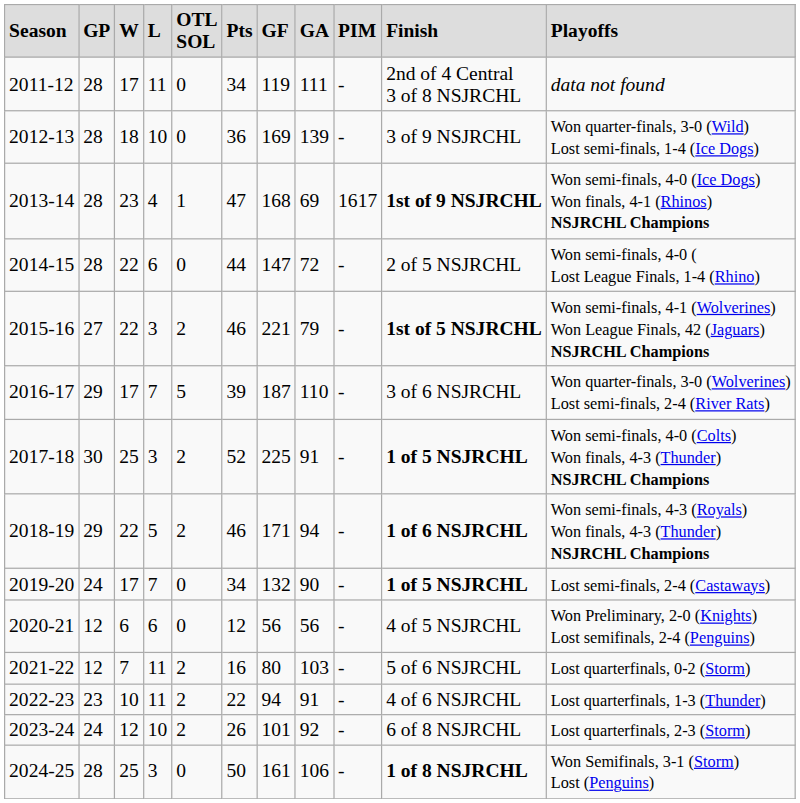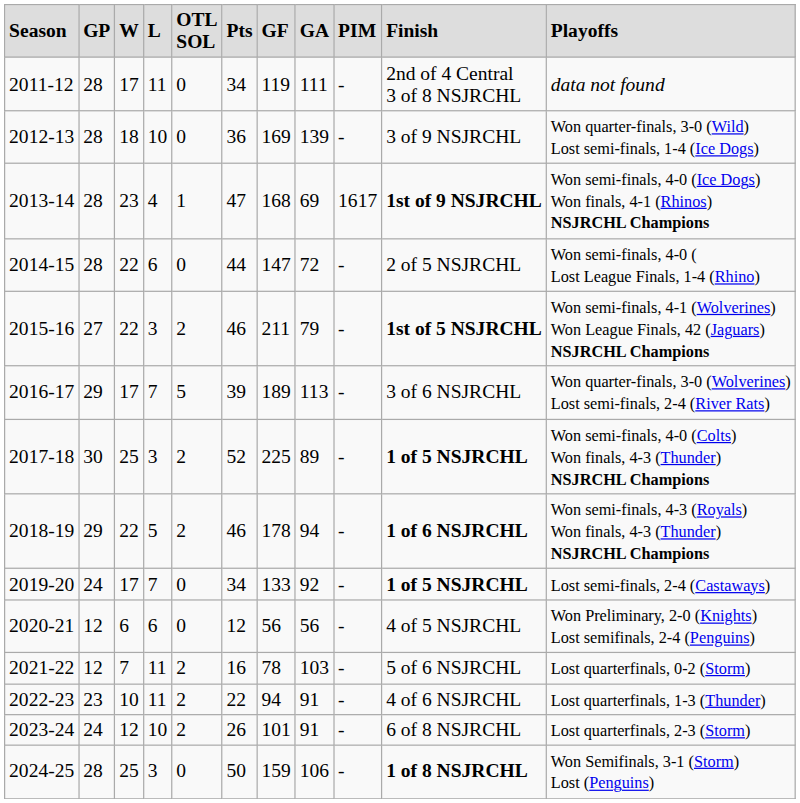2015-16 | column 7: 221 -> 211
2016-17 | column 7: 187 -> 189
2016-17 | column 8: 110 -> 113
2017-18 | column 8: 91 -> 89
2018-19 | column 7: 171 -> 178
2019-20 | column 7: 132 -> 133
2019-20 | column 8: 90 -> 92
2021-22 | column 7: 80 -> 78
2023-24 | column 8: 92 -> 91
2024-25 | column 7: 161 -> 159
